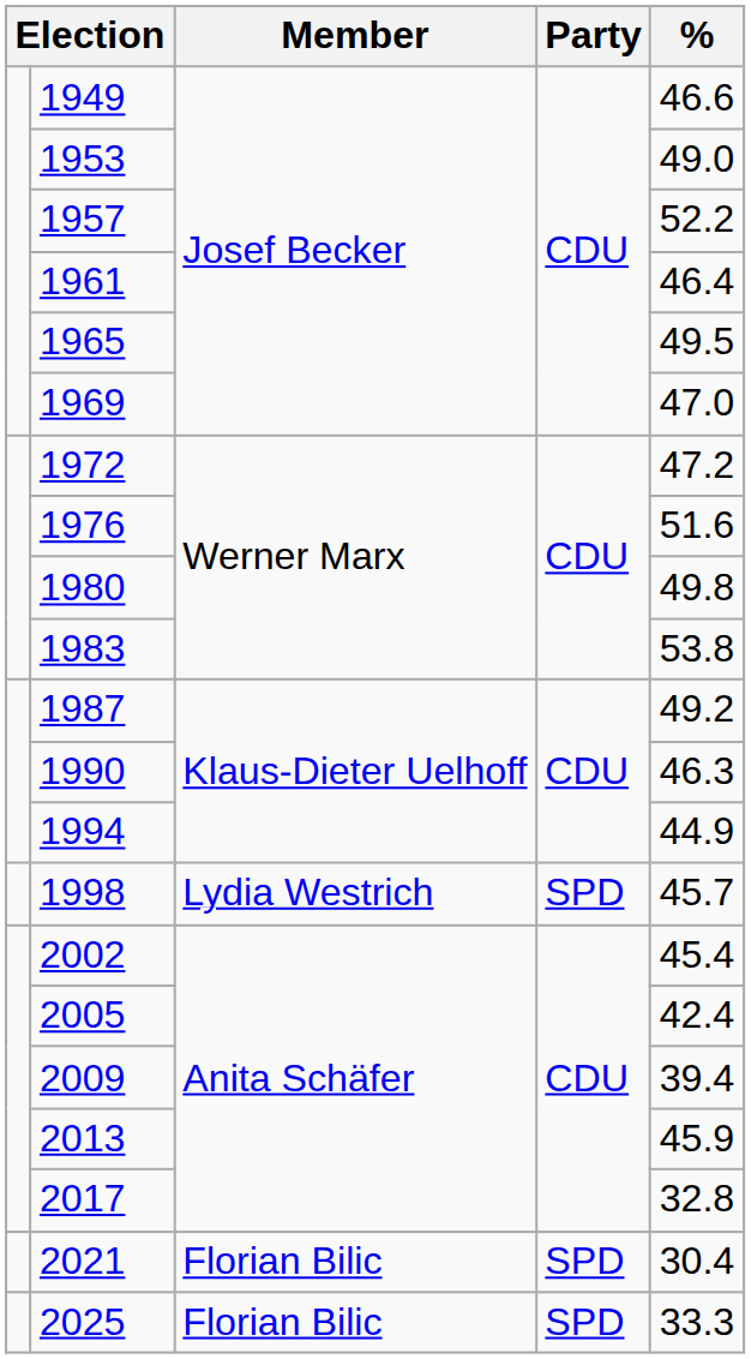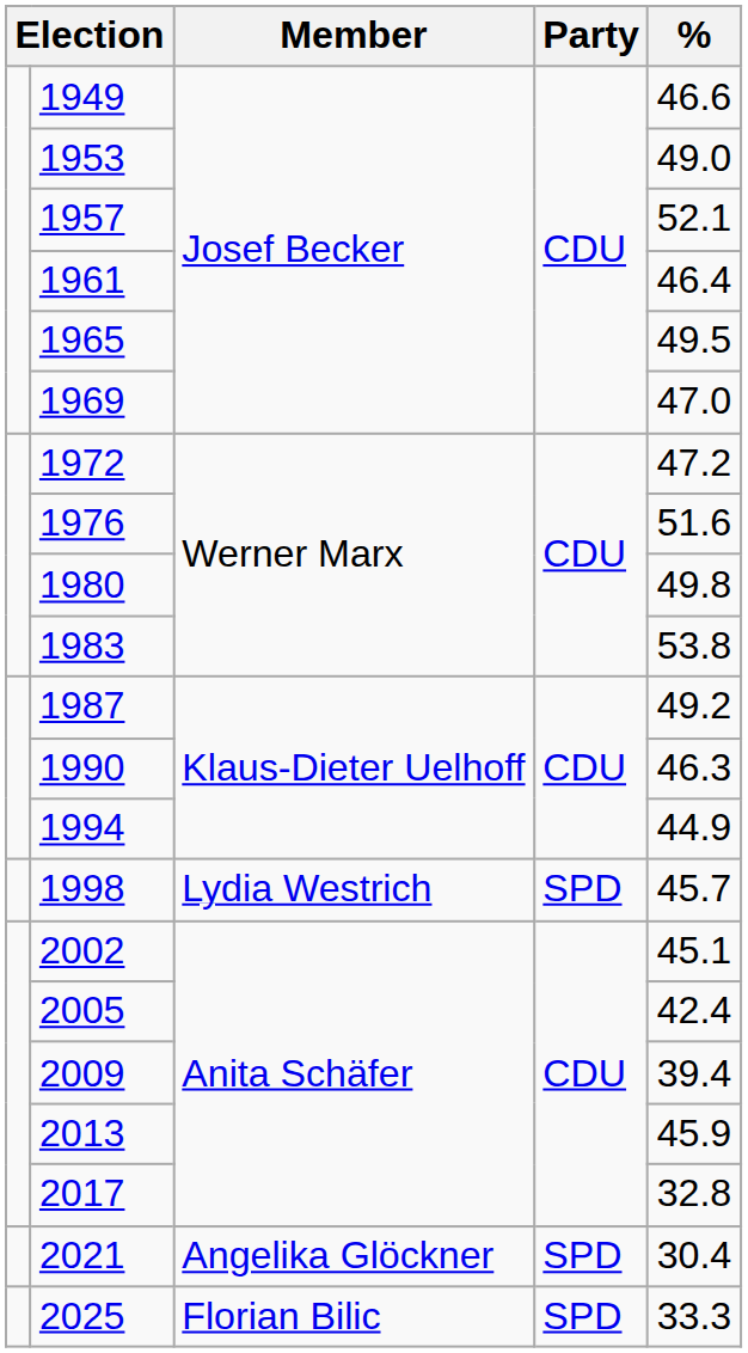1957 | %: 52.2 -> 52.1
2002 | %: 45.4 -> 45.1
2021 | Member: Florian Bilic -> Angelika Glöckner
